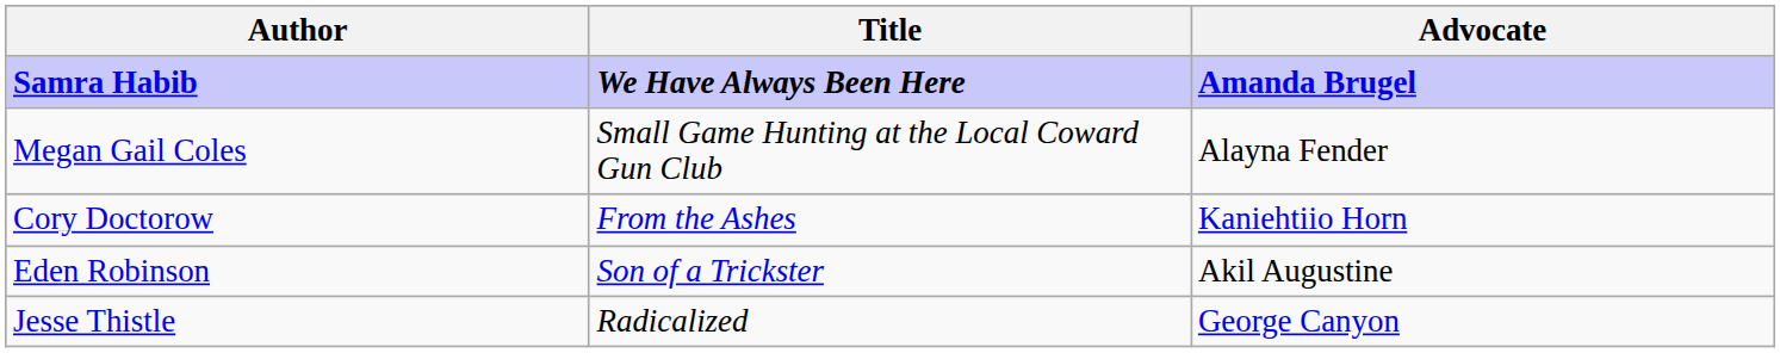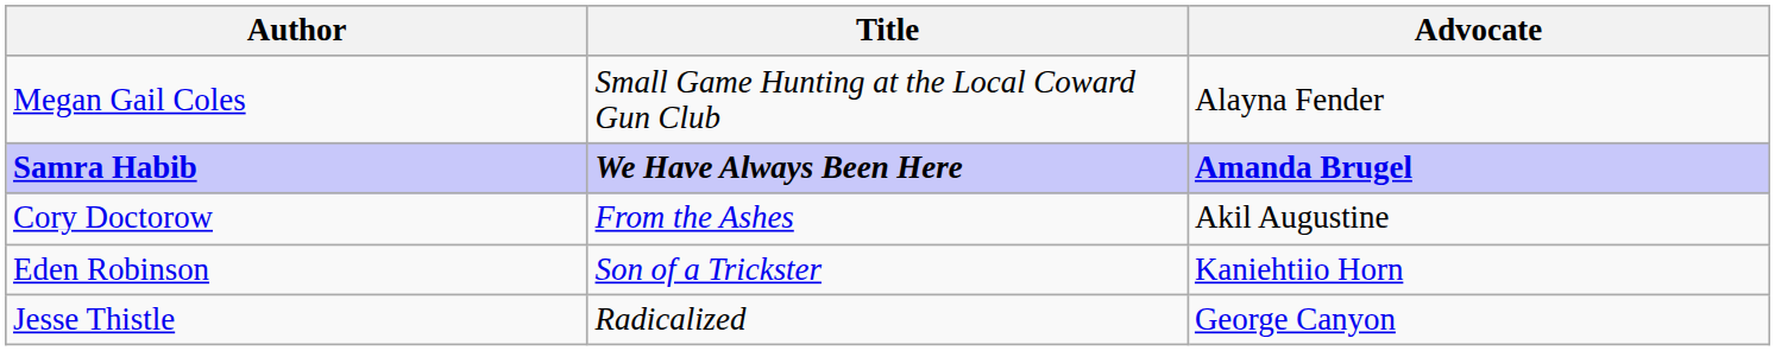rows swapped: Samra Habib <-> Megan Gail Coles
Cory Doctorow | Advocate: Kaniehtiio Horn -> Akil Augustine
Eden Robinson | Advocate: Akil Augustine -> Kaniehtiio Horn
